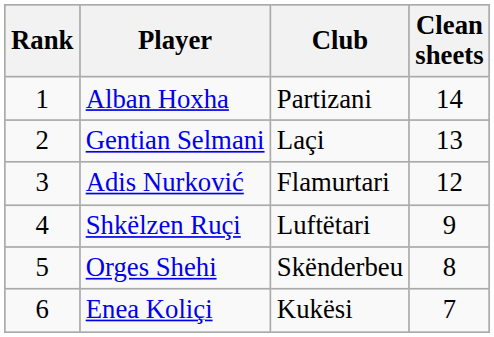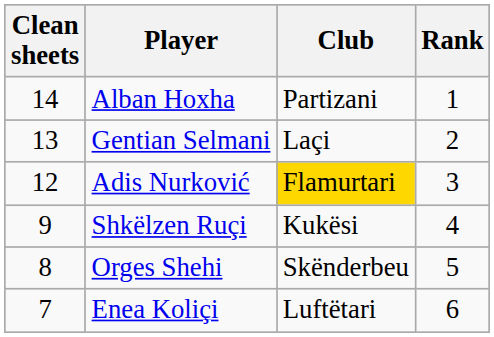columns swapped: Rank <-> Clean sheets
Adis Nurković | Club: no background -> gold background
Shkëlzen Ruçi | Club: Luftëtari -> Kukësi
Enea Koliçi | Club: Kukësi -> Luftëtari
